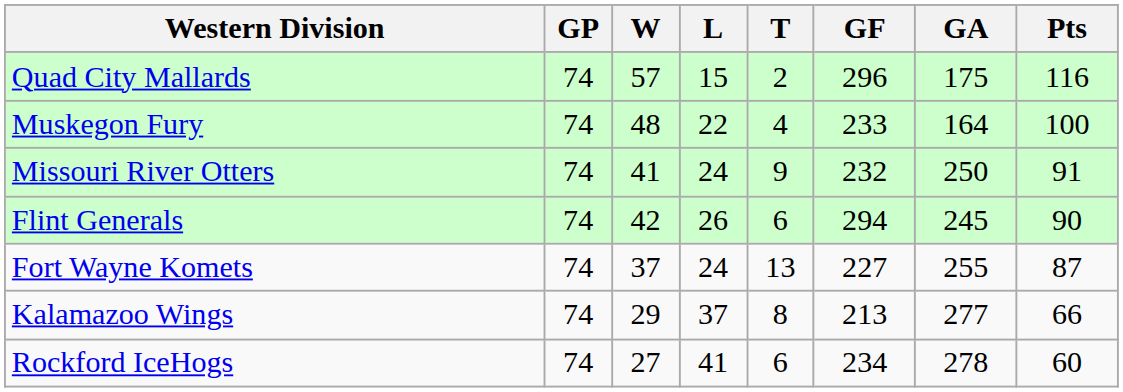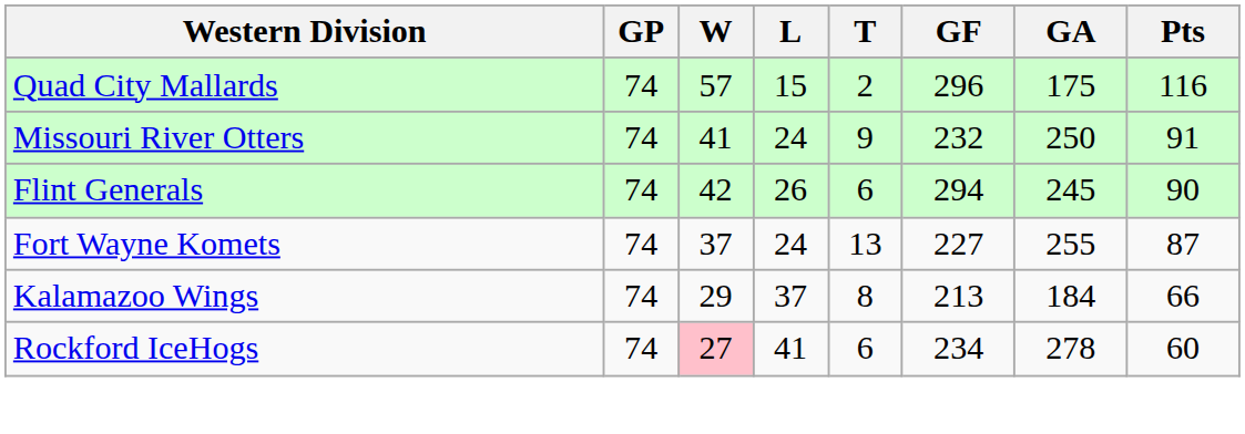- row: Muskegon Fury | 74 | 48 | 22 | 4 | 233 | 164 | 100
Kalamazoo Wings | GA: 277 -> 184
Rockford IceHogs | W: no background -> pink background
